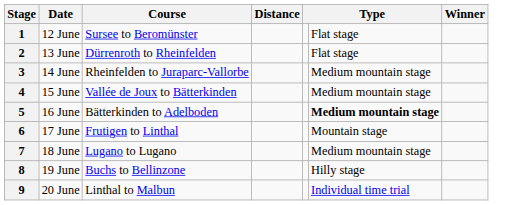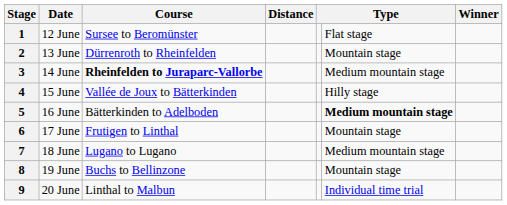2 | column 6: Flat stage -> Mountain stage
3 | Course: normal -> bold
4 | column 6: Medium mountain stage -> Hilly stage
8 | column 6: Hilly stage -> Mountain stage
